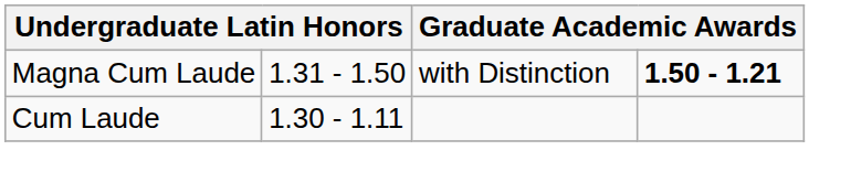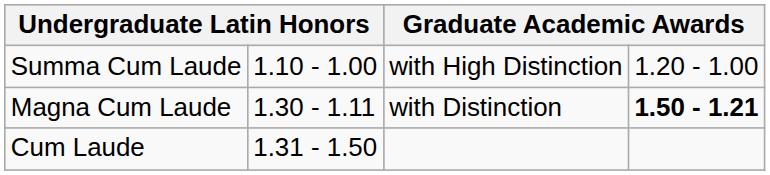+ row: Summa Cum Laude | 1.10 - 1.00 | with High Distinction | 1.20 - 1.00
Magna Cum Laude | column 2: 1.31 - 1.50 -> 1.30 - 1.11
Cum Laude | column 2: 1.30 - 1.11 -> 1.31 - 1.50
